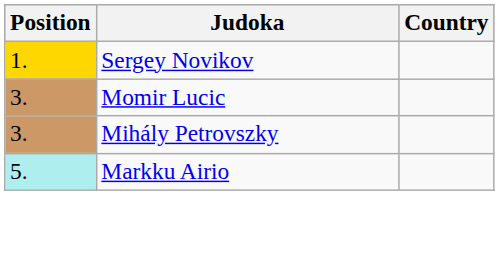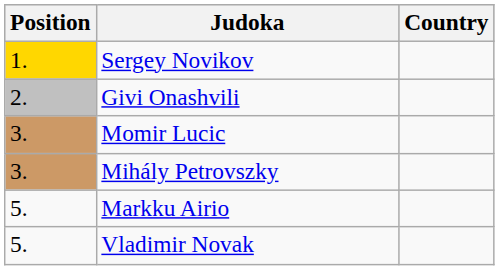+ row: 2. | Givi Onashvili
Markku Airio | Position: paleturquoise background -> no background
+ row: 5. | Vladimir Novak
